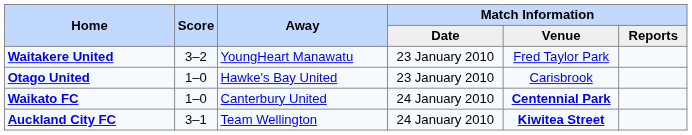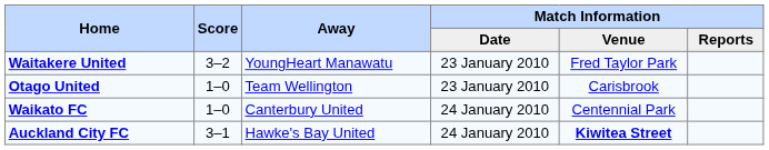Otago United | Away: Hawke's Bay United -> Team Wellington
Waikato FC | Match Information / Venue: bold -> normal
Auckland City FC | Away: Team Wellington -> Hawke's Bay United
